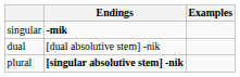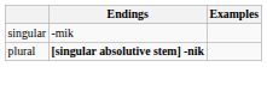singular | Endings: bold -> normal
- row: dual | [dual absolutive stem] -nik
